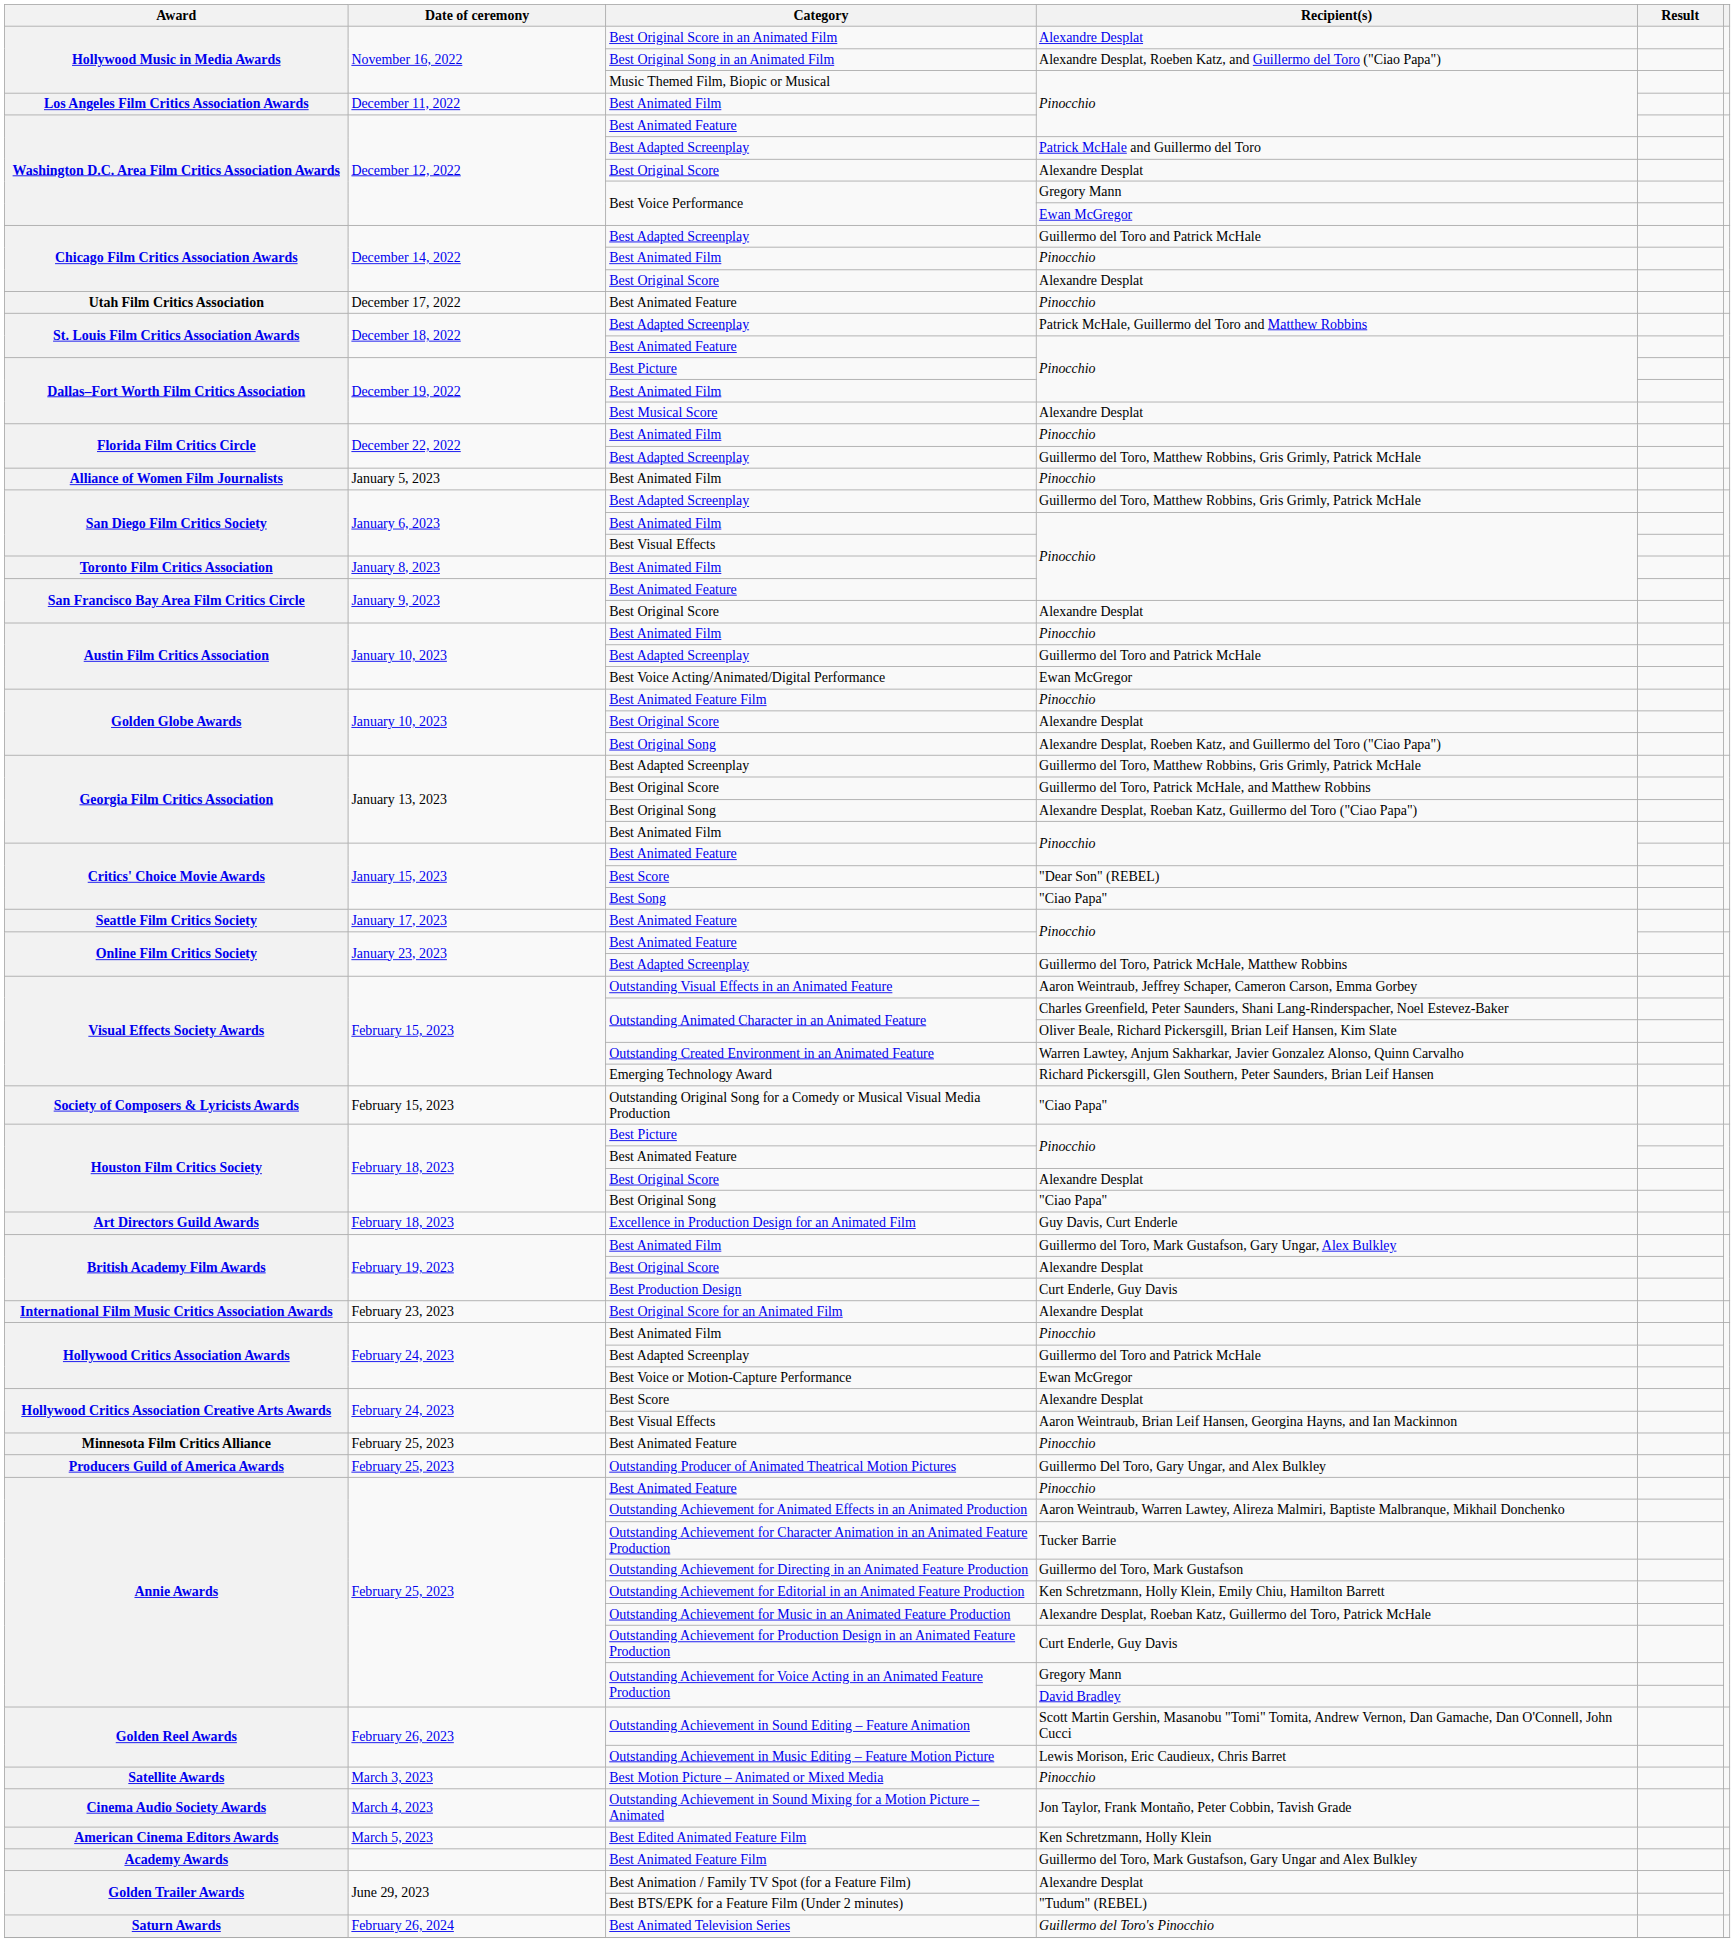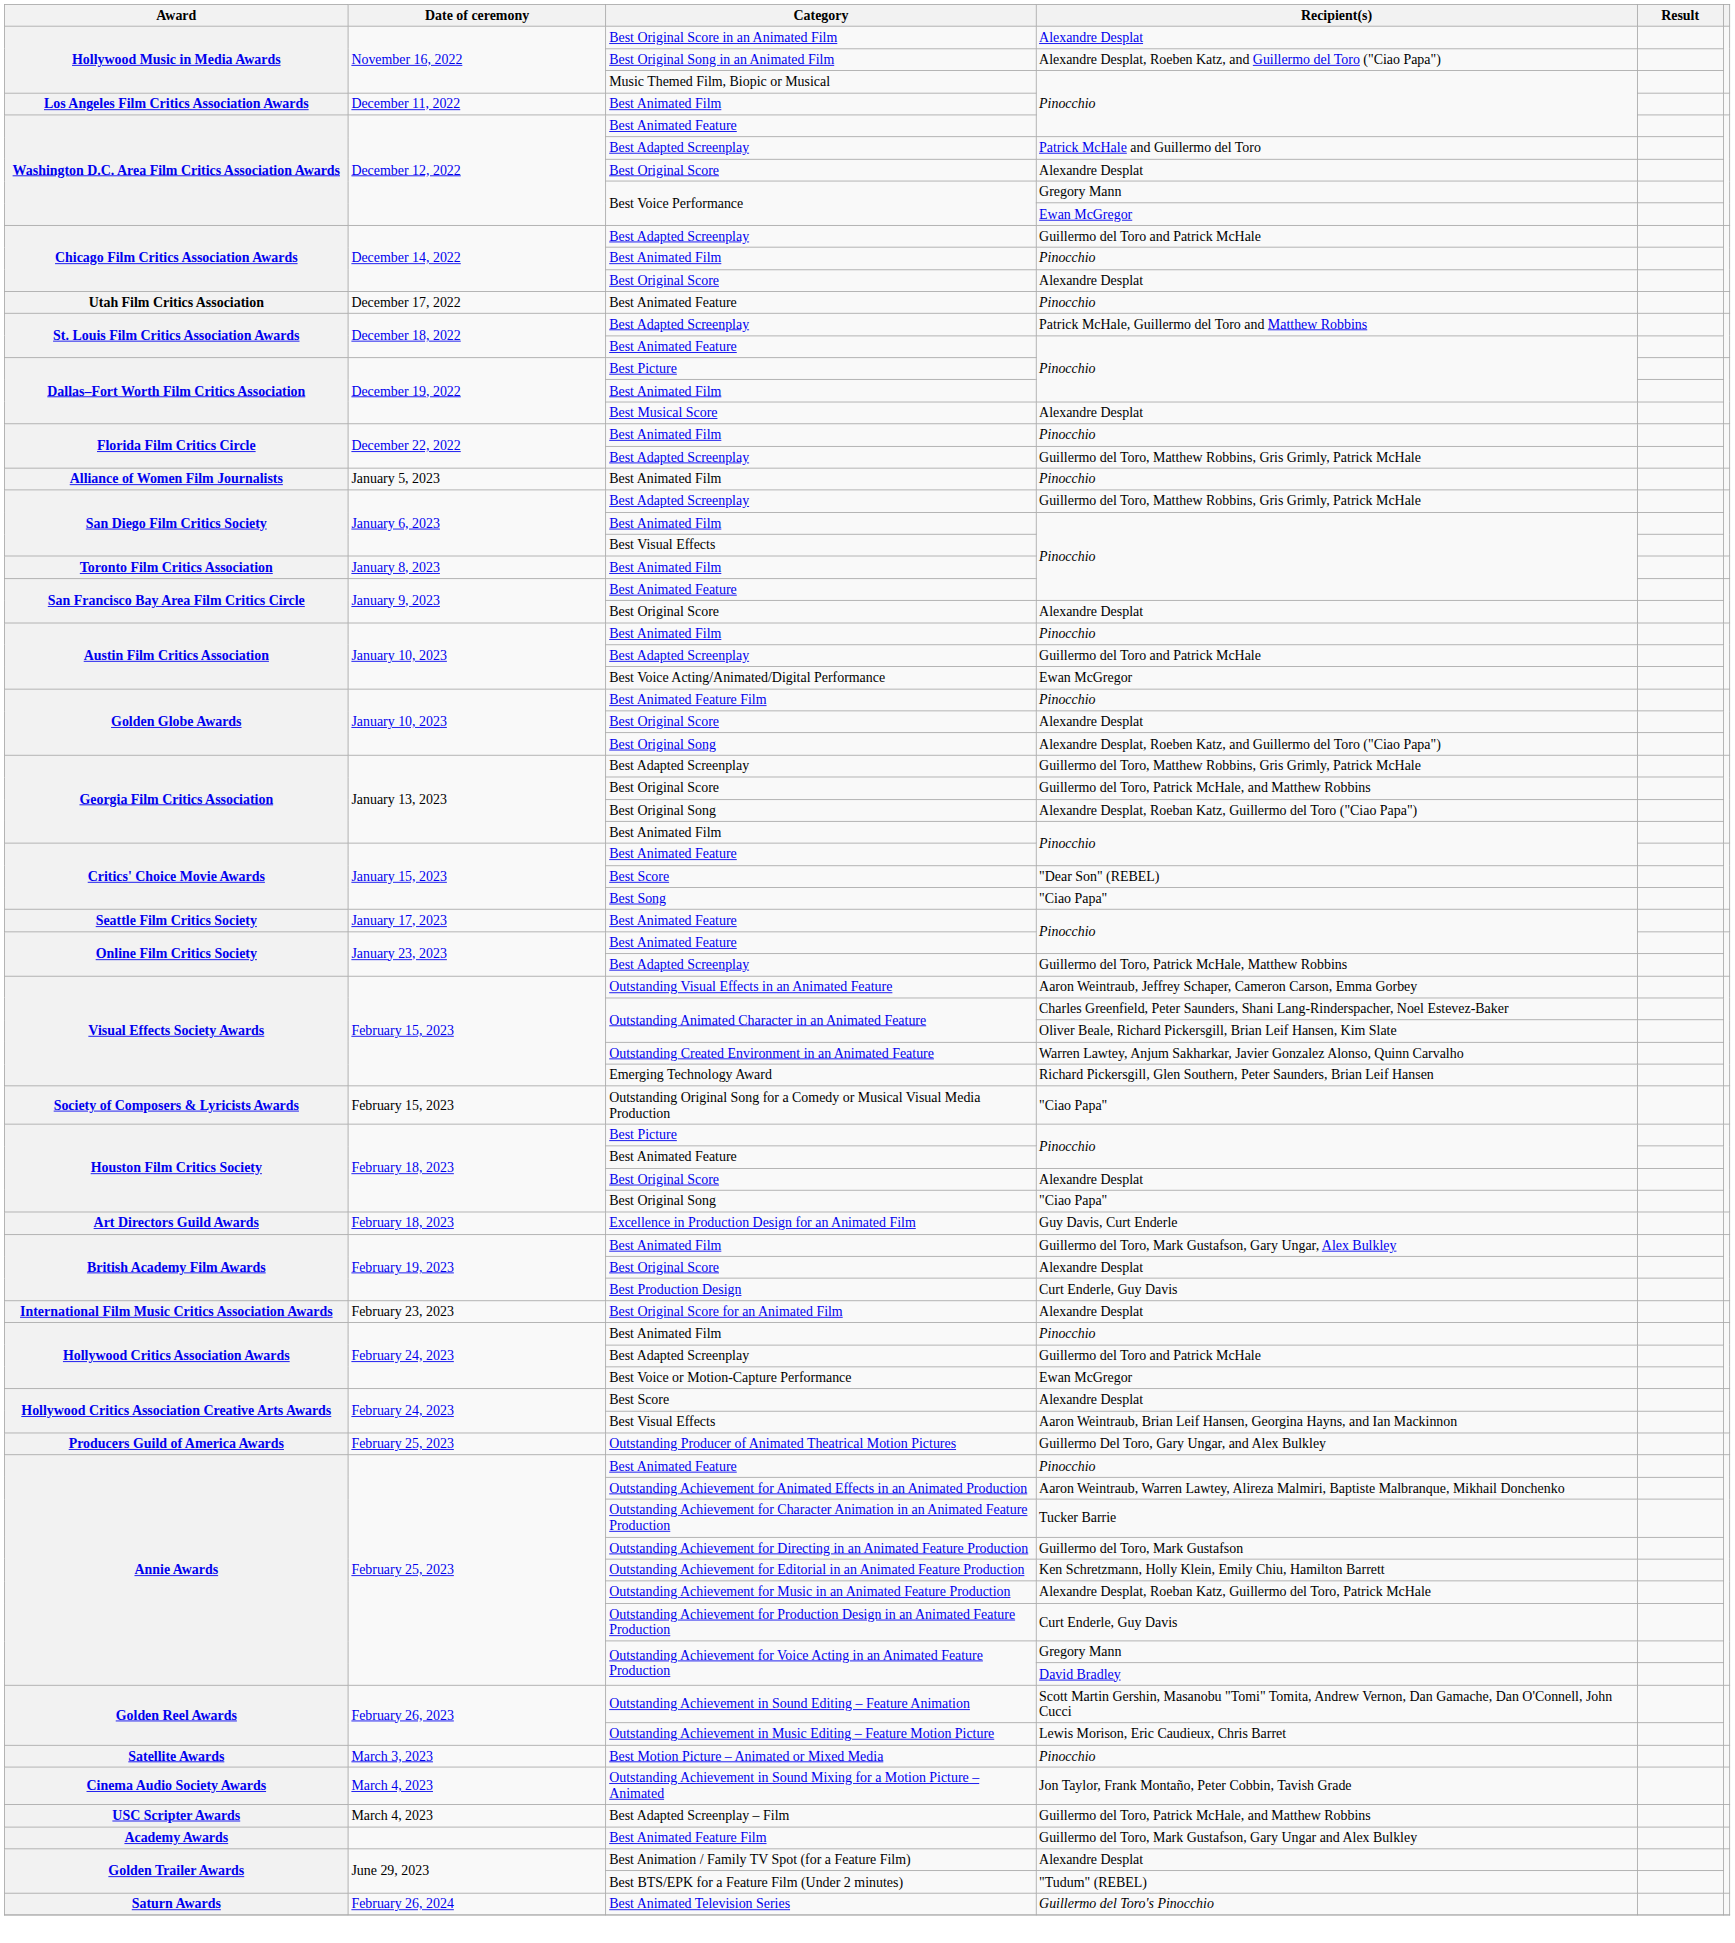- row: Minnesota Film Critics Alliance | February 25, 2023 | Best Animated Feature | Pinocchio
+ row: USC Scripter Awards | March 4, 2023 | Best Adapted Screenplay – Film | Guillermo del Toro, Patrick McHale, and Matthew Robbins
- row: American Cinema Editors Awards | March 5, 2023 | Best Edited Animated Feature Film | Ken Schretzmann, Holly Klein
